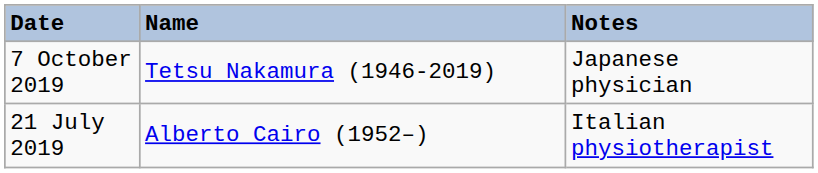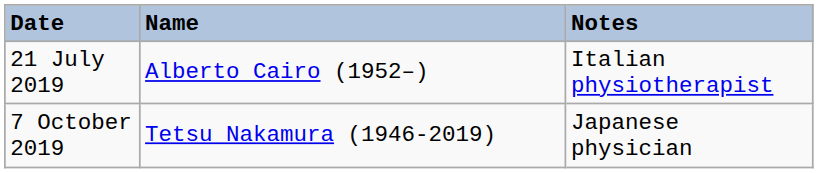rows swapped: 7 October 2019 <-> 21 July 2019
